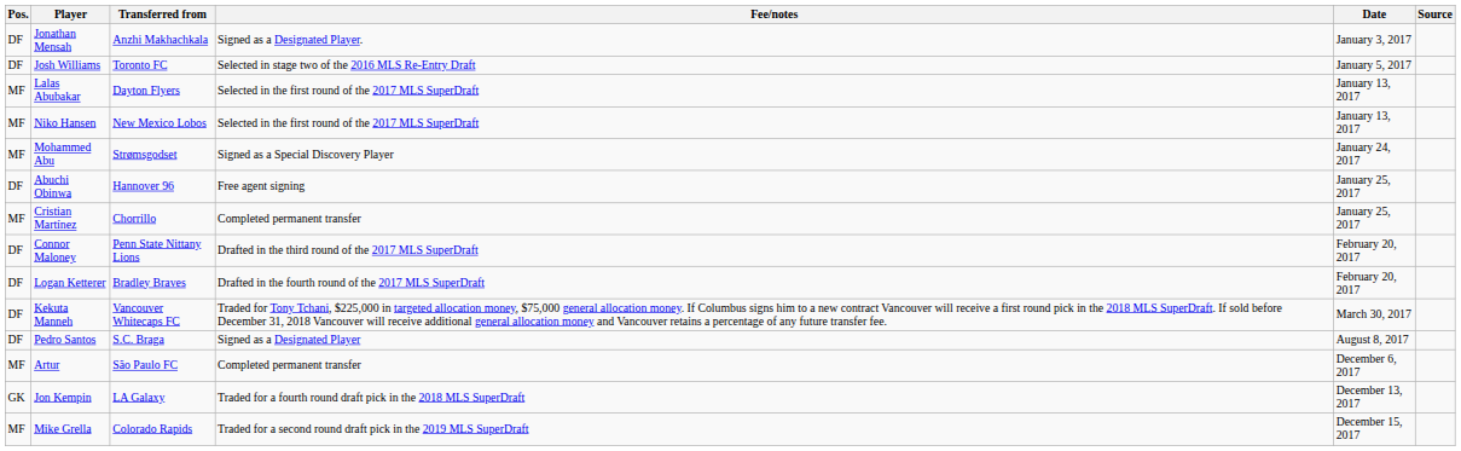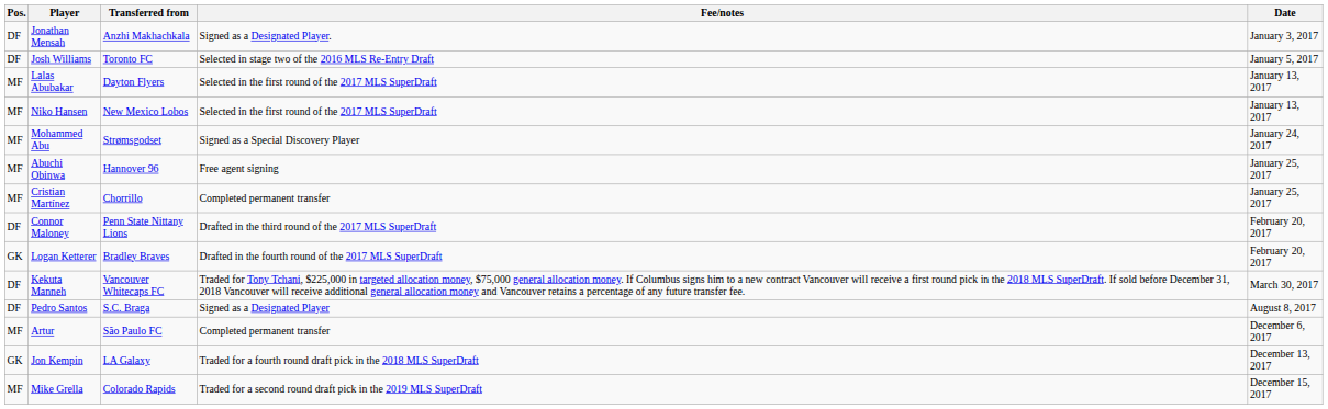- column: Source
Abuchi Obinwa | Pos.: DF -> MF
Logan Ketterer | Pos.: DF -> GK
